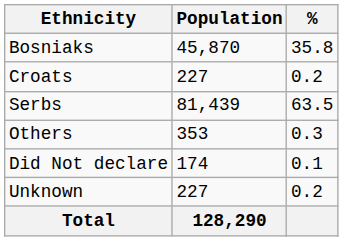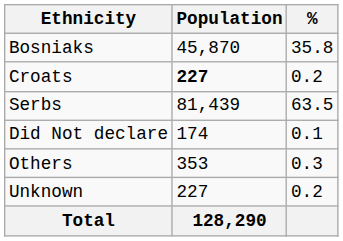Croats | Population: normal -> bold
rows swapped: Did Not declare <-> Others
